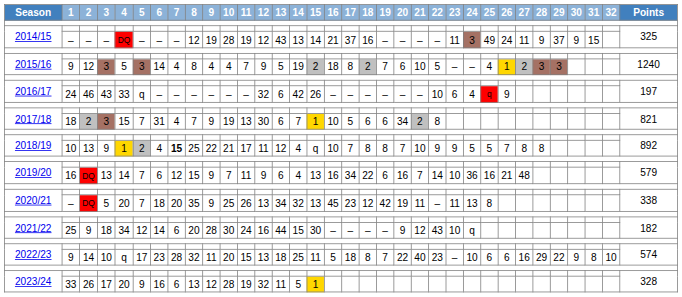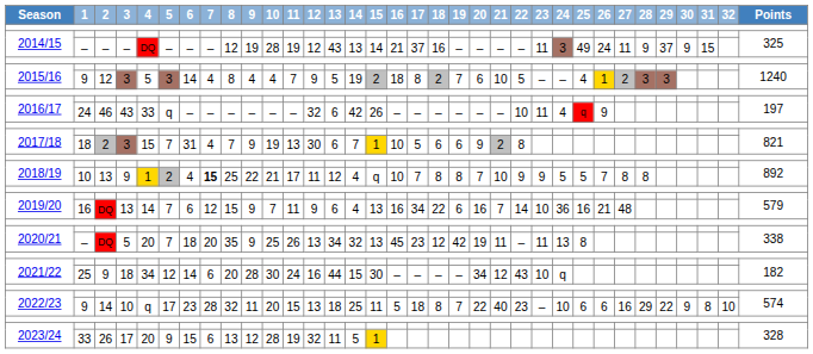2016/17 / 46 | 23: 6 -> 11
2017/18 / 2 | 20: 34 -> 9
2021/22 / 9 | 20: 9 -> 34
2023/24 / 26 | 6: 16 -> 15
